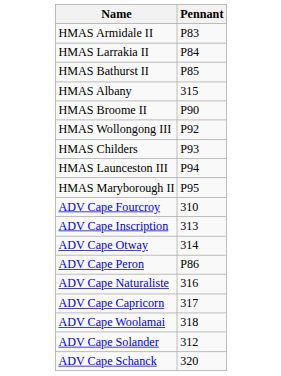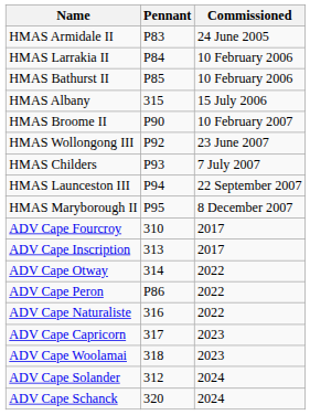+ column: Commissioned | 24 June 2005 | 10 February 2006 | 10 February 2006 | 15 July 2006 | 10 February 2007 | 23 June 2007 | 7 July 2007 | 22 September 2007 | 8 December 2007 | 2017 | 2017 | 2022 | 2022 | 2022 | 2023 | 2023 | 2024 | 2024
